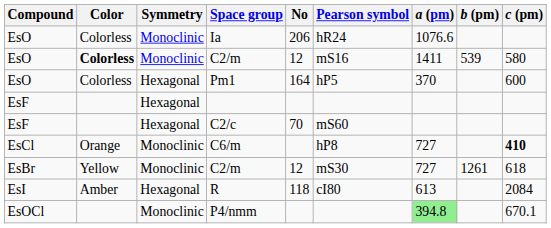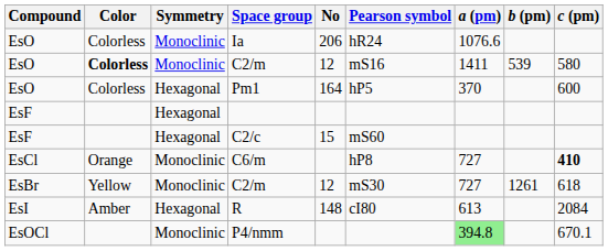C2/c | No: 70 -> 15
R | No: 118 -> 148
